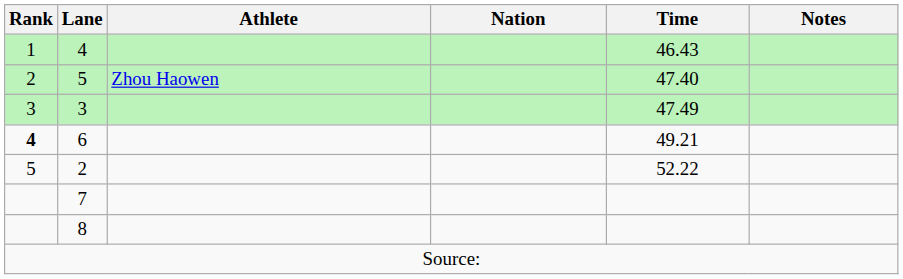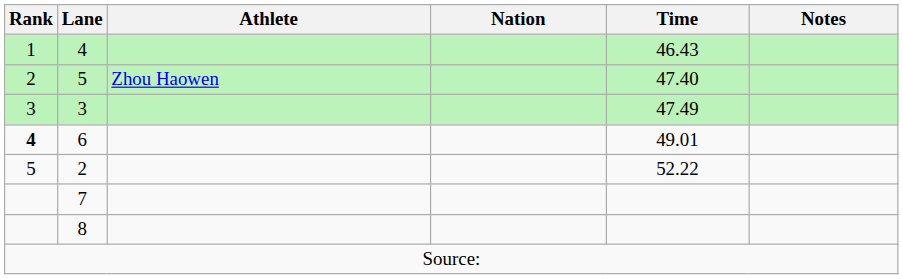6 | Time: 49.21 -> 49.01
